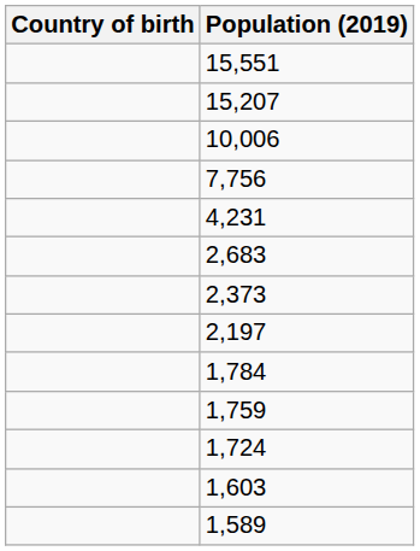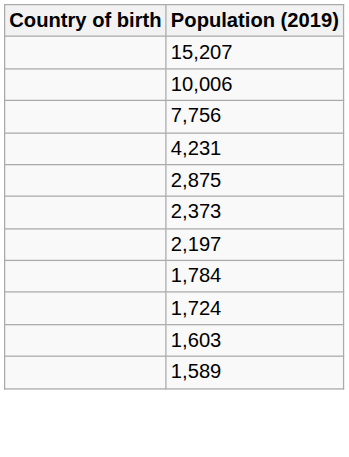- row: 15,551
+ row: 2,875
- row: 2,683
- row: 1,759
